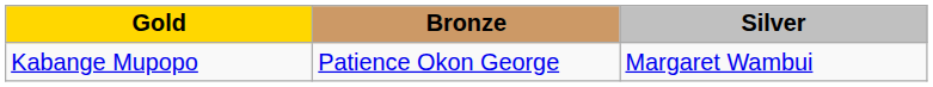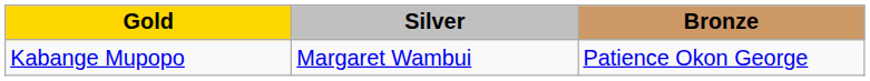columns swapped: Silver <-> Bronze
